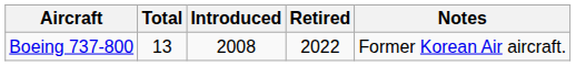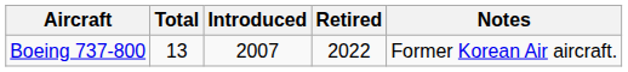Boeing 737-800 | Introduced: 2008 -> 2007
